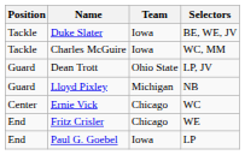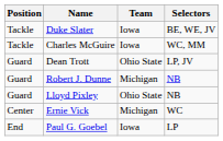+ row: Guard | Robert J. Dunne | Michigan | NB
Lloyd Pixley | Team: Michigan -> Ohio State
Ernie Vick | Team: Chicago -> Michigan
- row: End | Fritz Crisler | Chicago | WE
